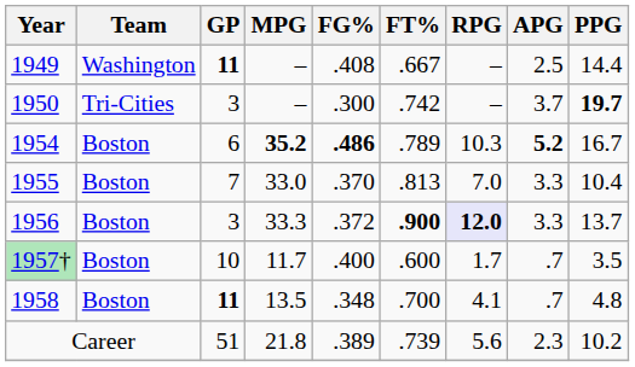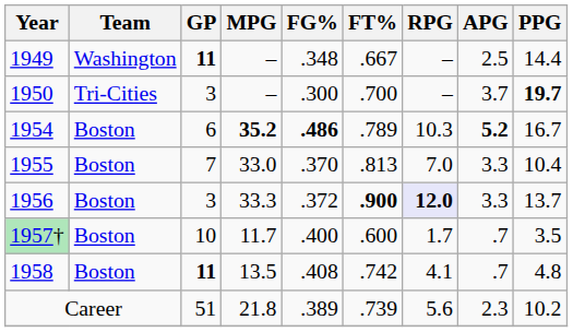1949 | FG%: .408 -> .348
1950 | FT%: .742 -> .700
1958 | FG%: .348 -> .408
1958 | FT%: .700 -> .742
